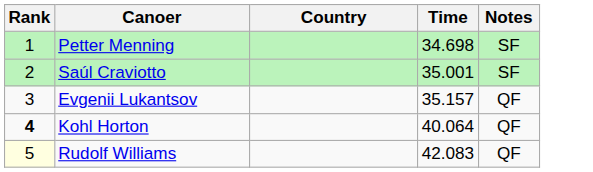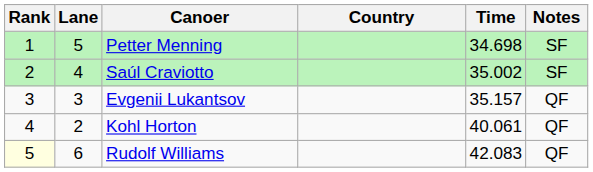+ column: Lane | 5 | 4 | 3 | 2 | 6
Saúl Craviotto | Time: 35.001 -> 35.002
Kohl Horton | Rank: bold -> normal
Kohl Horton | Time: 40.064 -> 40.061
